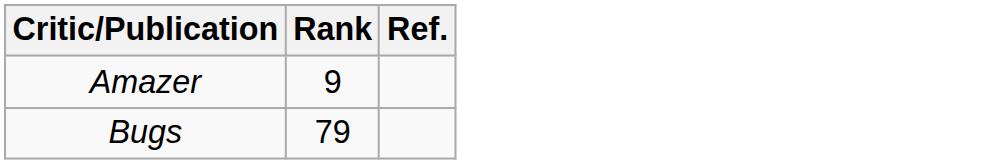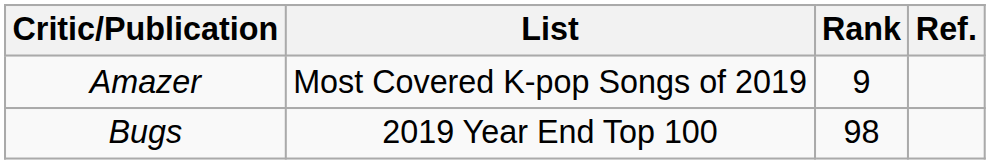+ column: List | Most Covered K-pop Songs of 2019 | 2019 Year End Top 100
Bugs | Rank: 79 -> 98
